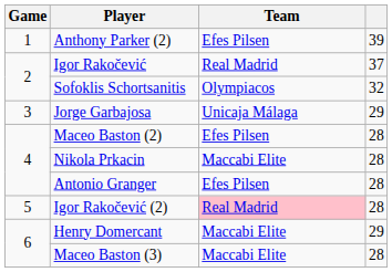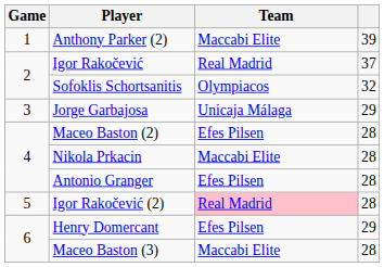Anthony Parker (2) | Team: Efes Pilsen -> Maccabi Elite
Henry Domercant | Team: Maccabi Elite -> Efes Pilsen
